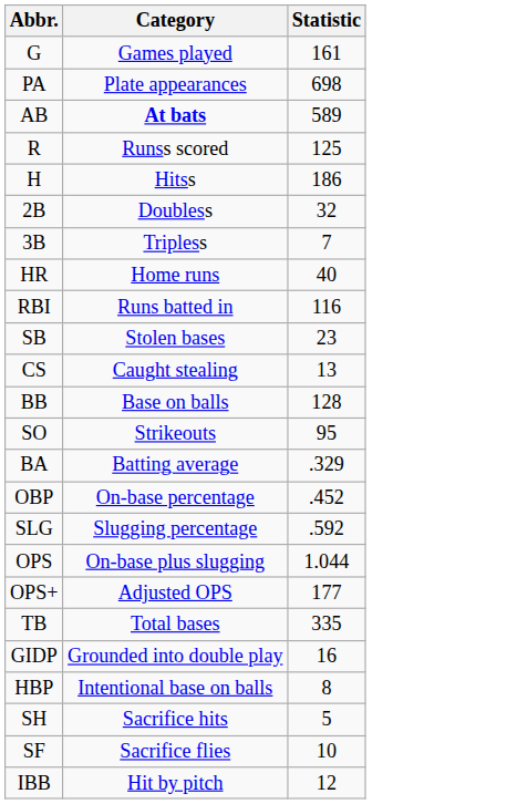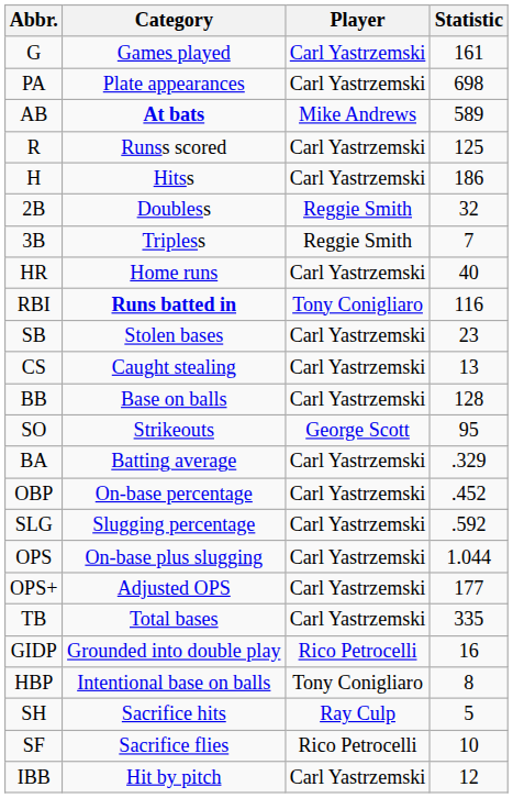+ column: Player | Carl Yastrzemski | Carl Yastrzemski | Mike Andrews | Carl Yastrzemski | Carl Yastrzemski | Reggie Smith | Reggie Smith | Carl Yastrzemski | Tony Conigliaro | Carl Yastrzemski | Carl Yastrzemski | Carl Yastrzemski | George Scott | Carl Yastrzemski | Carl Yastrzemski | Carl Yastrzemski | Carl Yastrzemski | Carl Yastrzemski | Carl Yastrzemski | Rico Petrocelli | Tony Conigliaro | Ray Culp | Rico Petrocelli | Carl Yastrzemski
RBI | Category: normal -> bold
